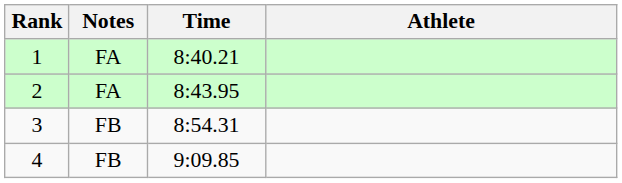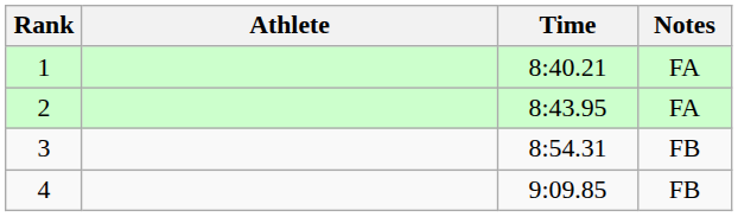columns swapped: Athlete <-> Notes
